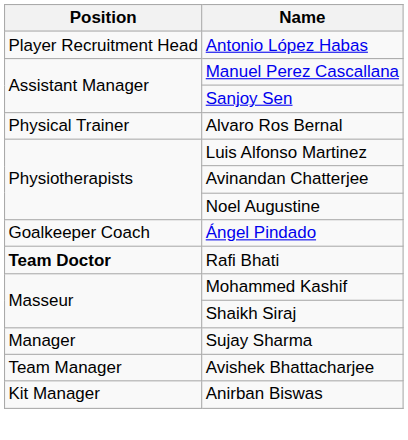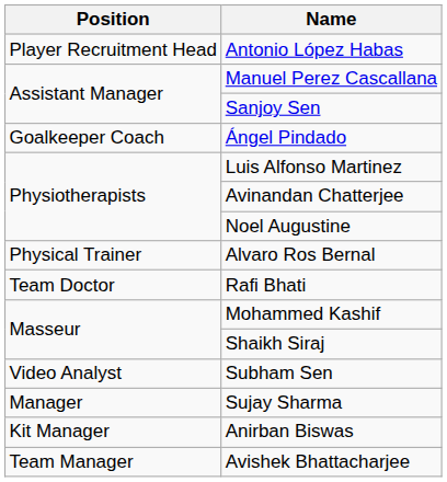rows swapped: Ángel Pindado <-> Alvaro Ros Bernal
Rafi Bhati | Position: bold -> normal
+ row: Video Analyst | Subham Sen
rows swapped: Avishek Bhattacharjee <-> Anirban Biswas
